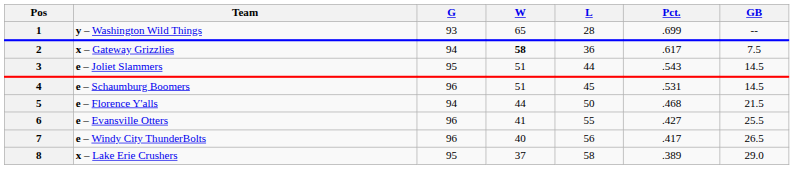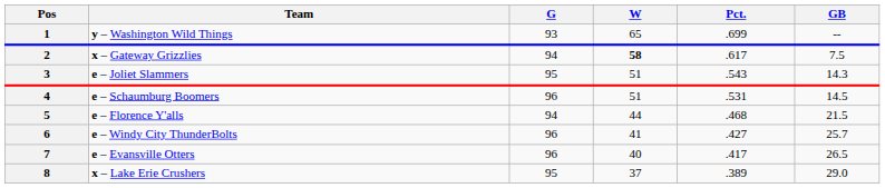- column: L | 28 | 36 | 44 | 45 | 50 | 55 | 56 | 58
3 | GB: 14.5 -> 14.3
6 | Team: e – Evansville Otters -> e – Windy City ThunderBolts
6 | GB: 25.5 -> 25.7
7 | Team: e – Windy City ThunderBolts -> e – Evansville Otters
